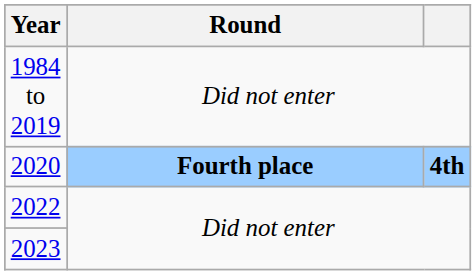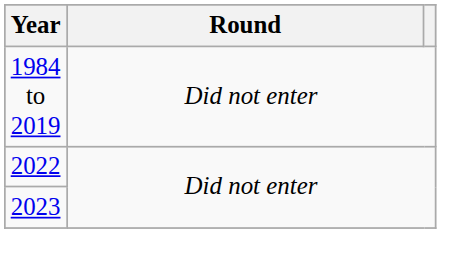- row: 2020 | Fourth place | 4th
